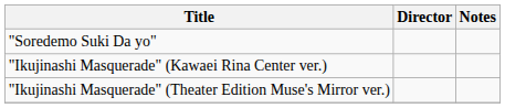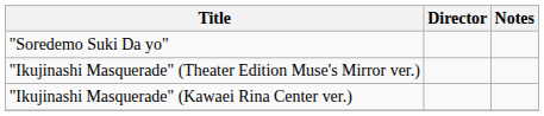rows swapped: "Ikujinashi Masquerade" (Kawaei Rina Center ver.) <-> "Ikujinashi Masquerade" (Theater Edition Muse's Mirror ver.)
